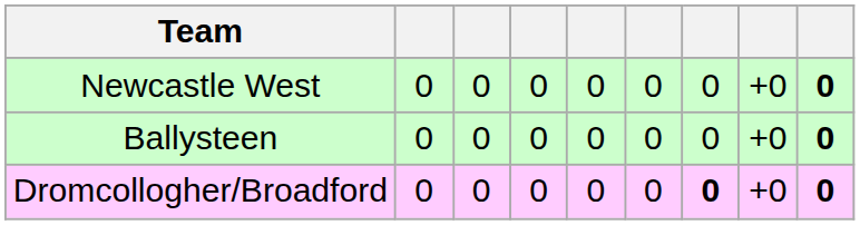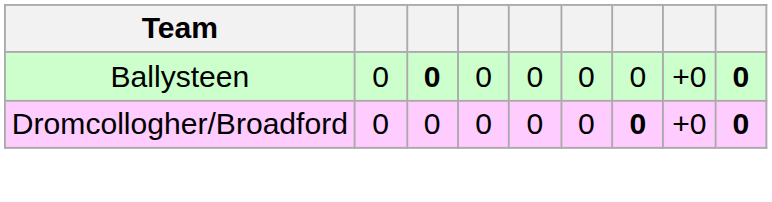- row: Newcastle West | 0 | 0 | 0 | 0 | 0 | 0 | +0 | 0
Ballysteen | column 3: normal -> bold
